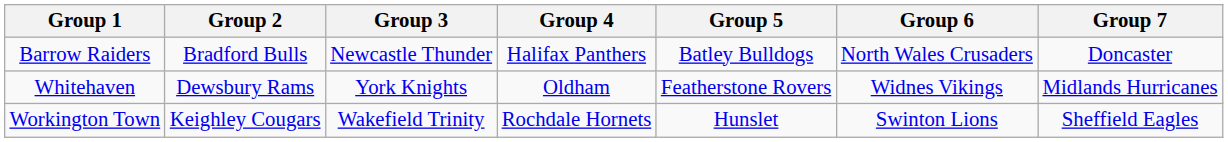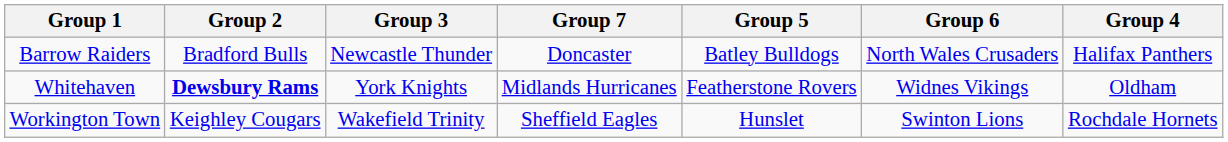columns swapped: Group 4 <-> Group 7
Whitehaven | Group 2: normal -> bold
